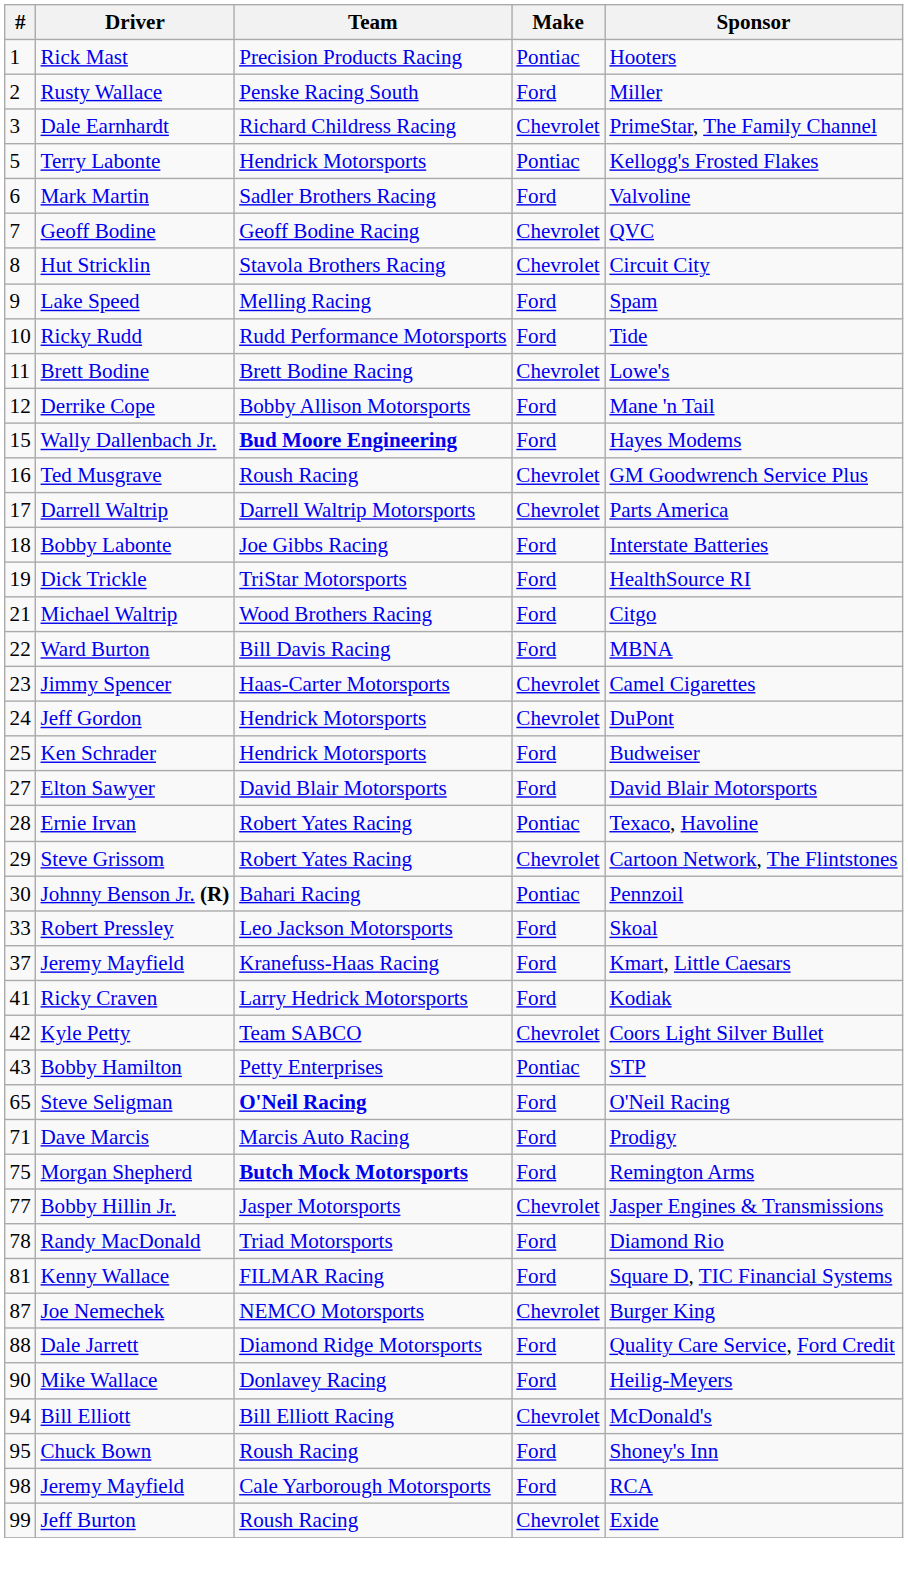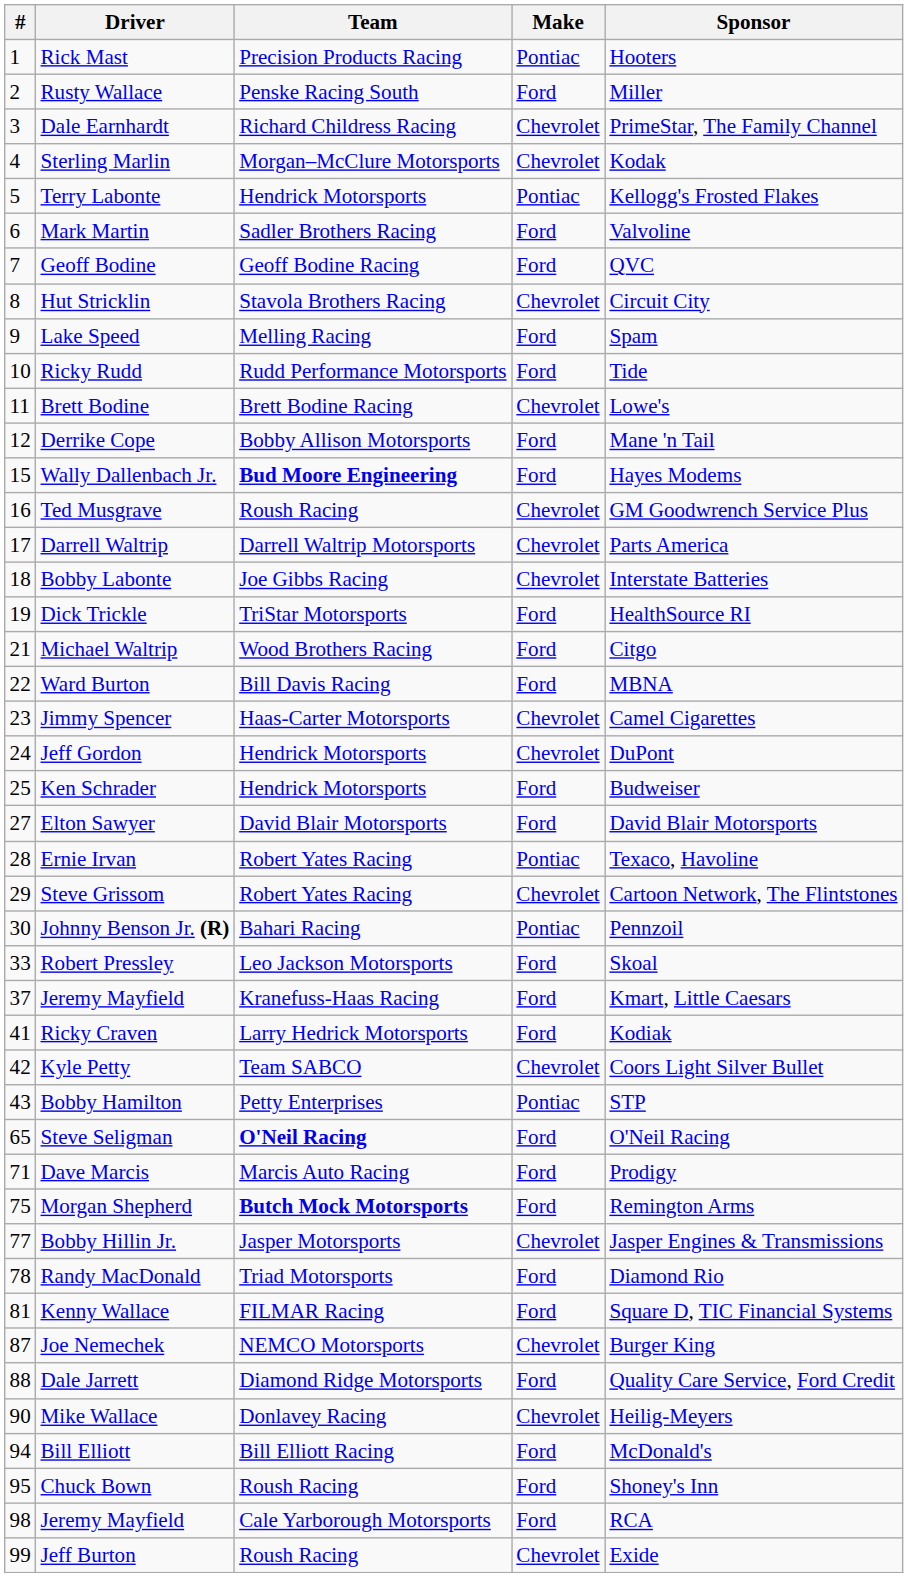+ row: 4 | Sterling Marlin | Morgan–McClure Motorsports | Chevrolet | Kodak
Geoff Bodine | Make: Chevrolet -> Ford
Bobby Labonte | Make: Ford -> Chevrolet
Mike Wallace | Make: Ford -> Chevrolet
Bill Elliott | Make: Chevrolet -> Ford
